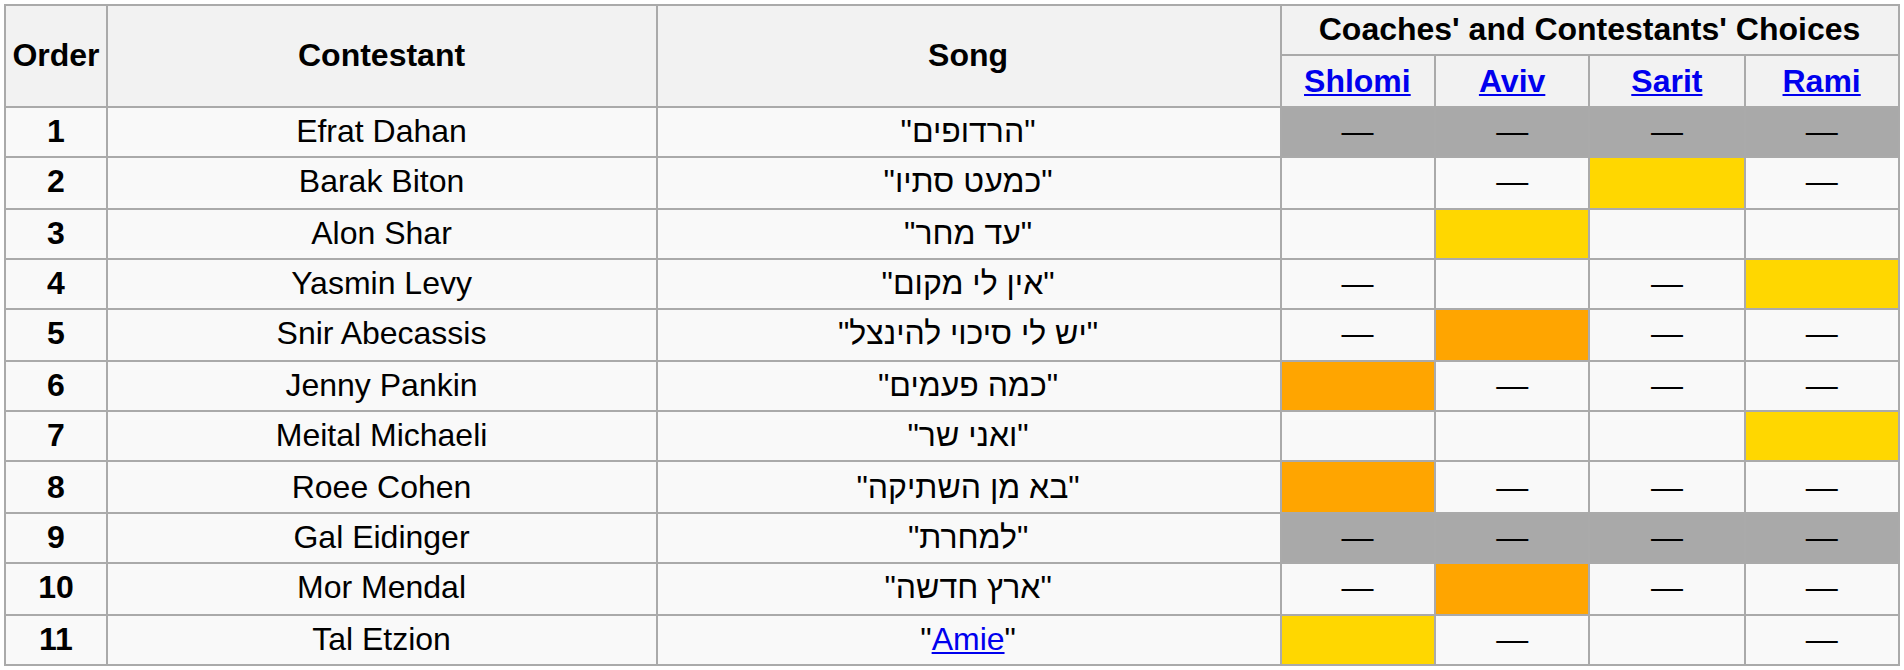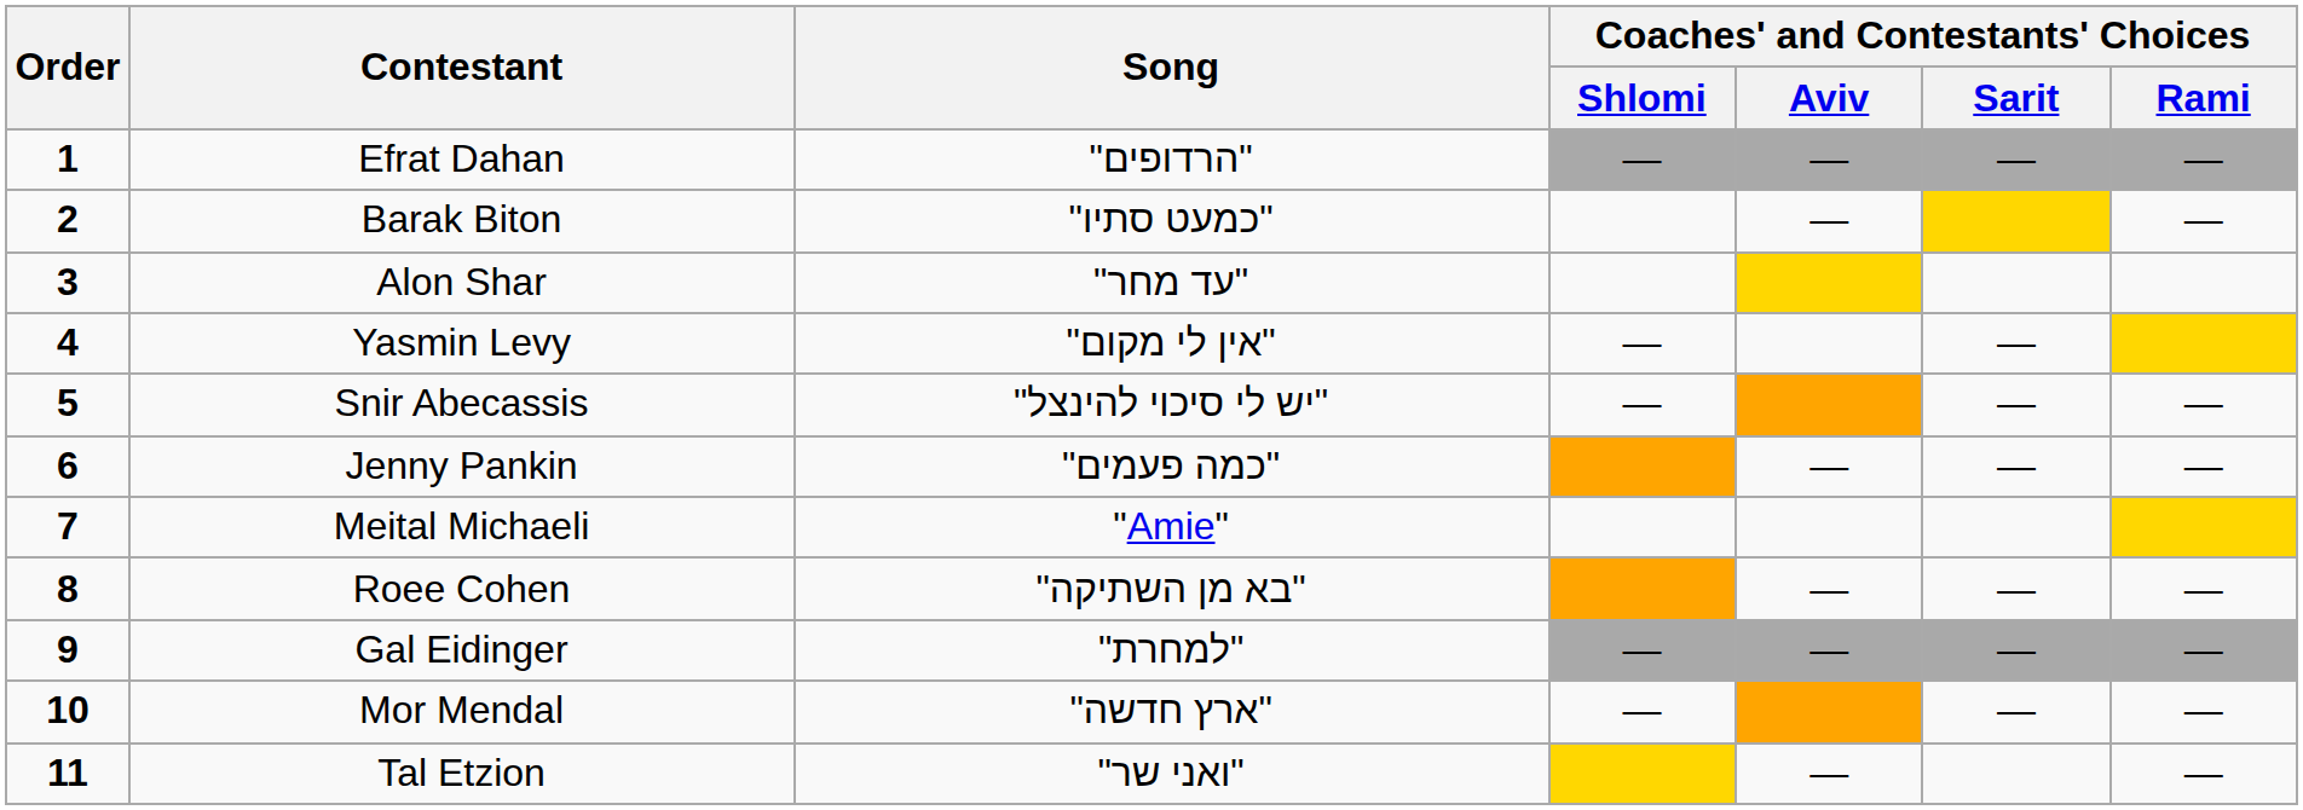Meital Michaeli | Song: "ואני שר" -> "Amie"
Tal Etzion | Song: "Amie" -> "ואני שר"
